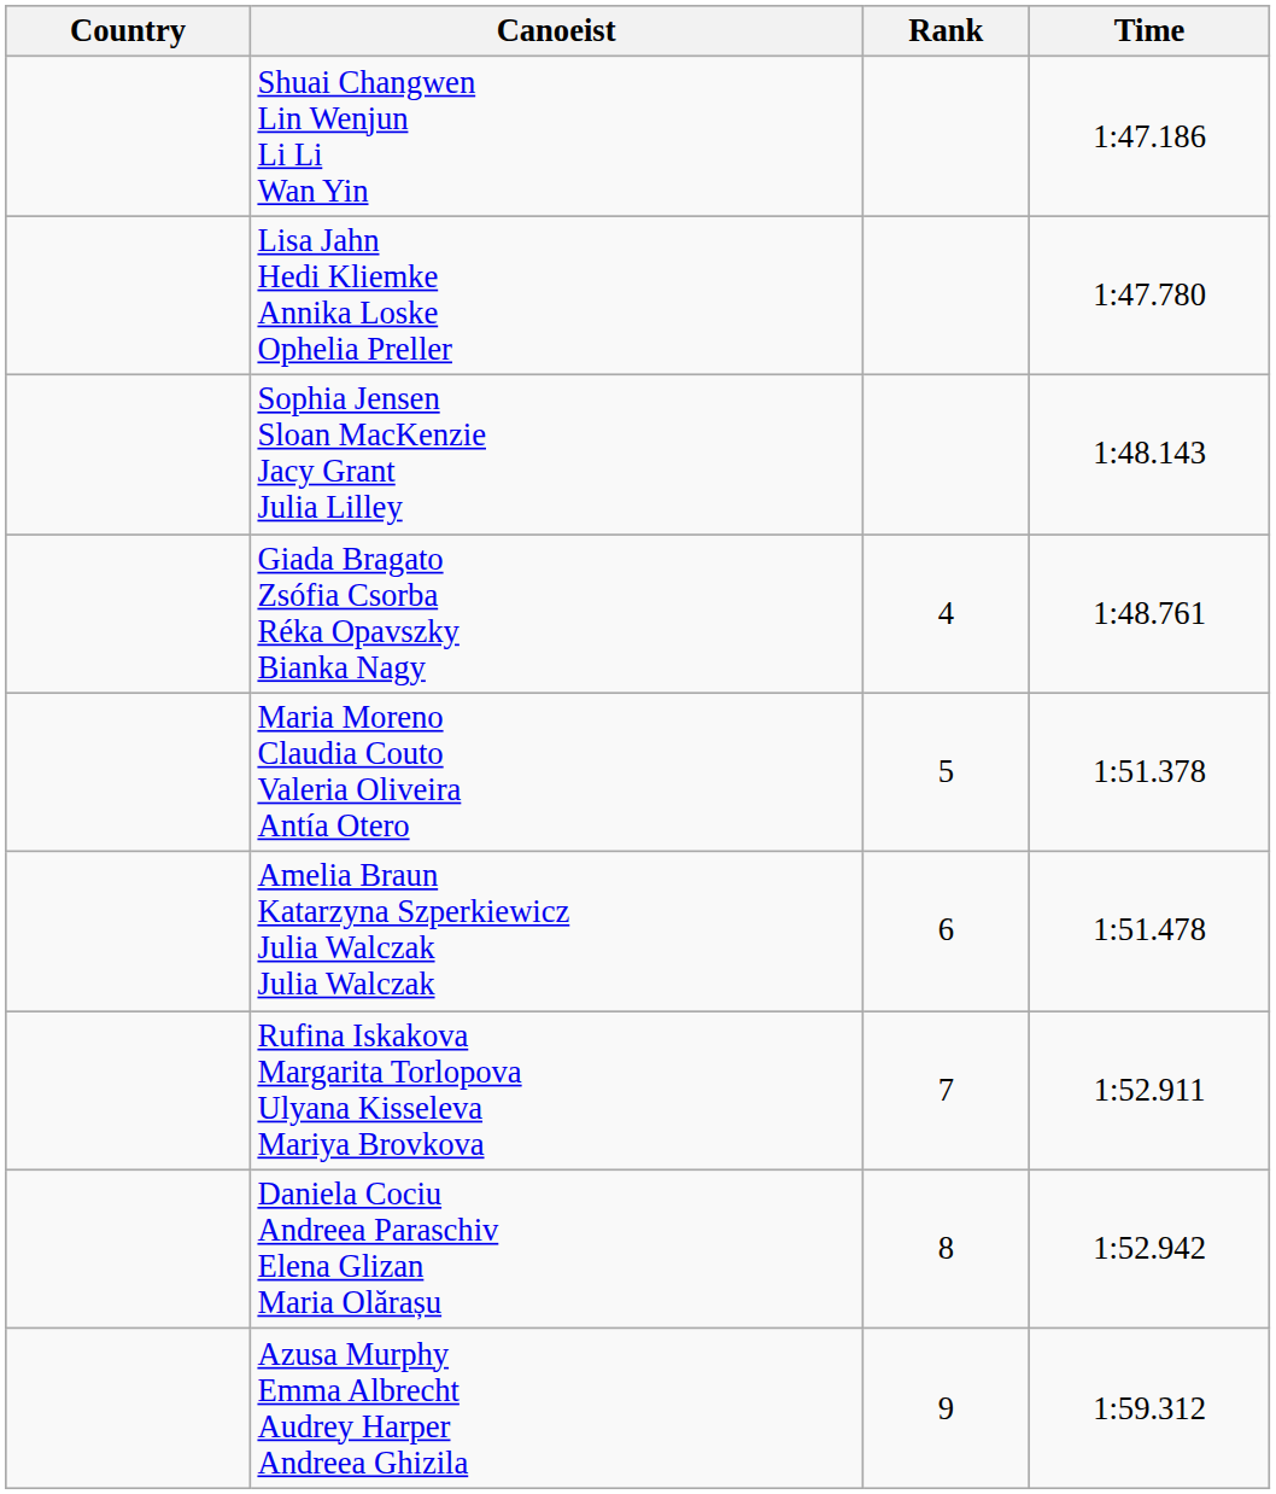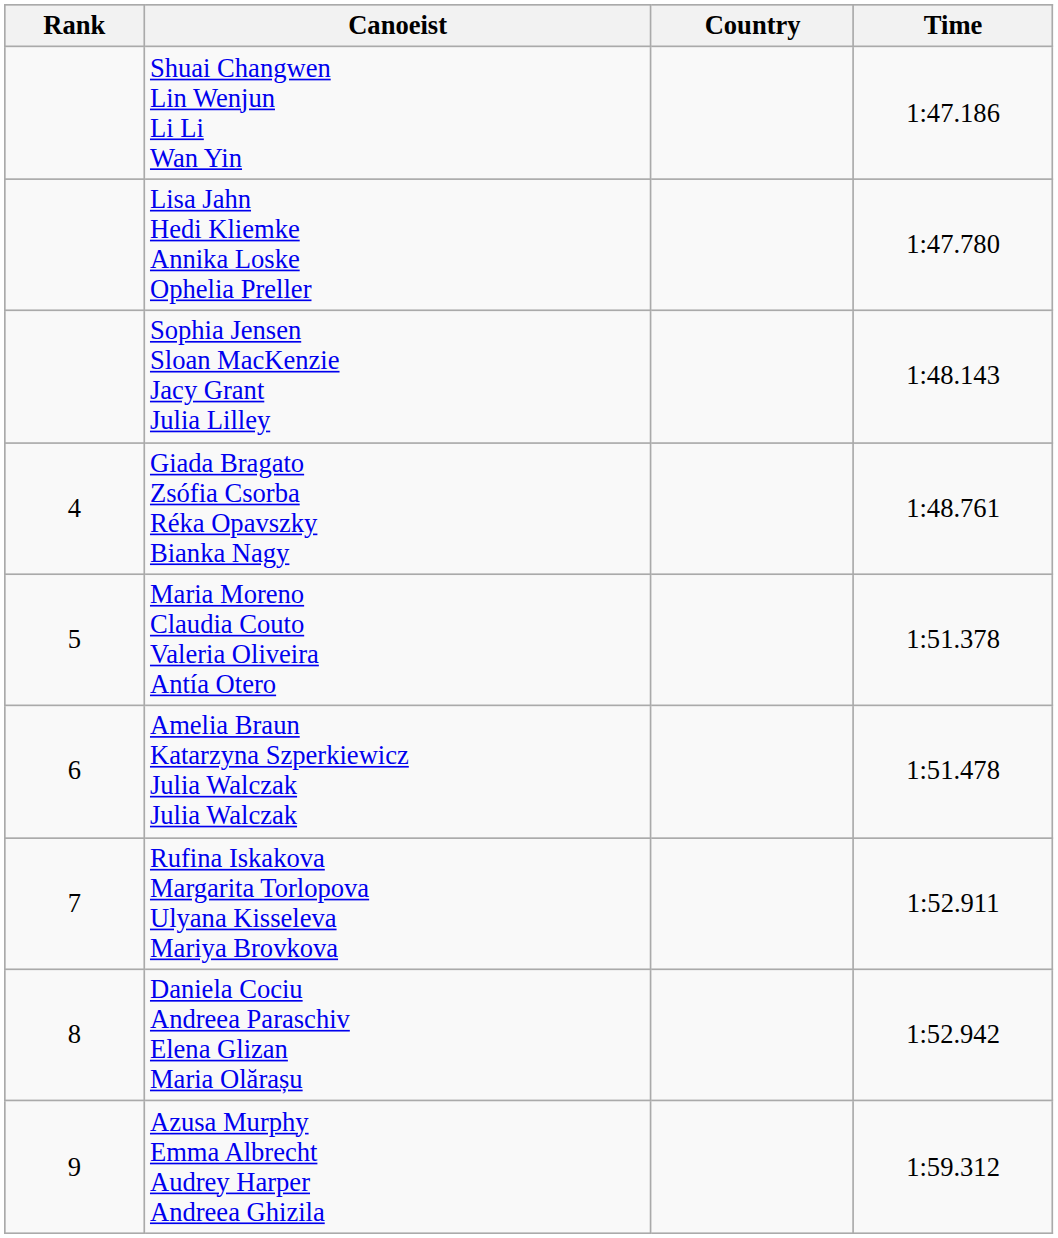columns swapped: Rank <-> Country
